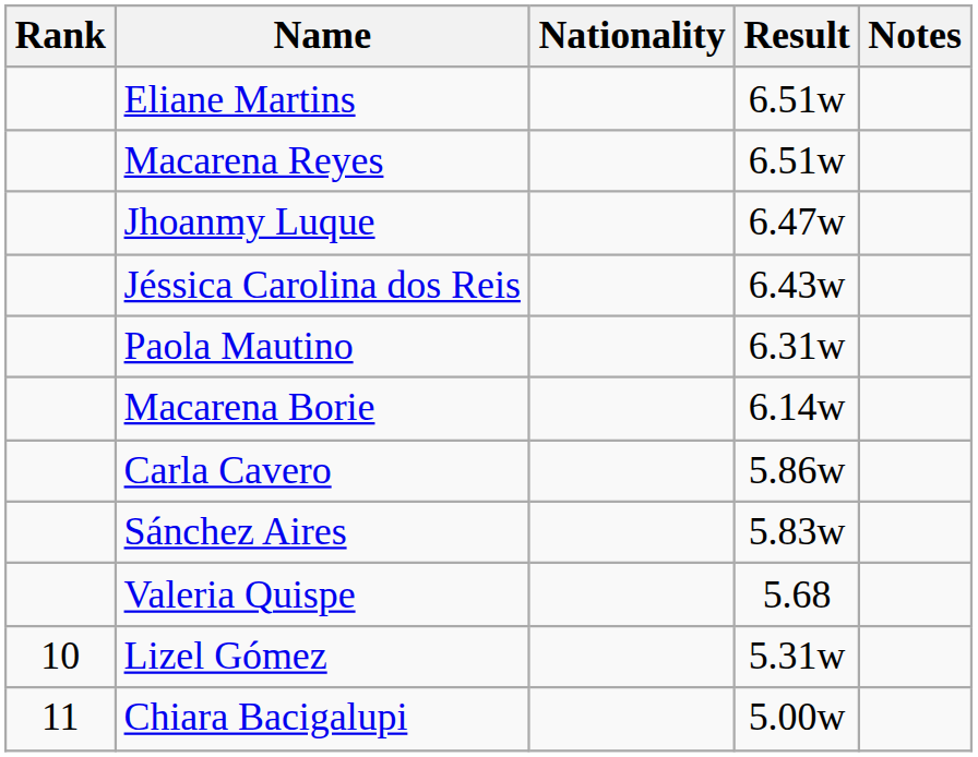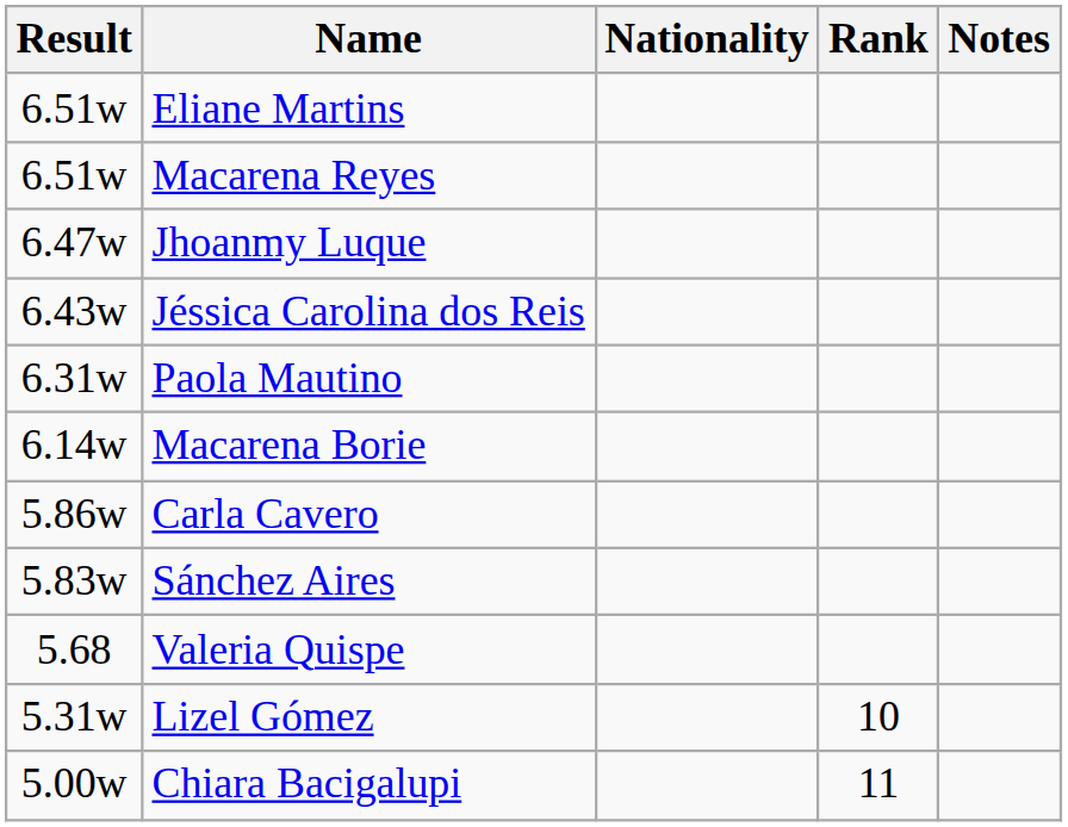columns swapped: Rank <-> Result
